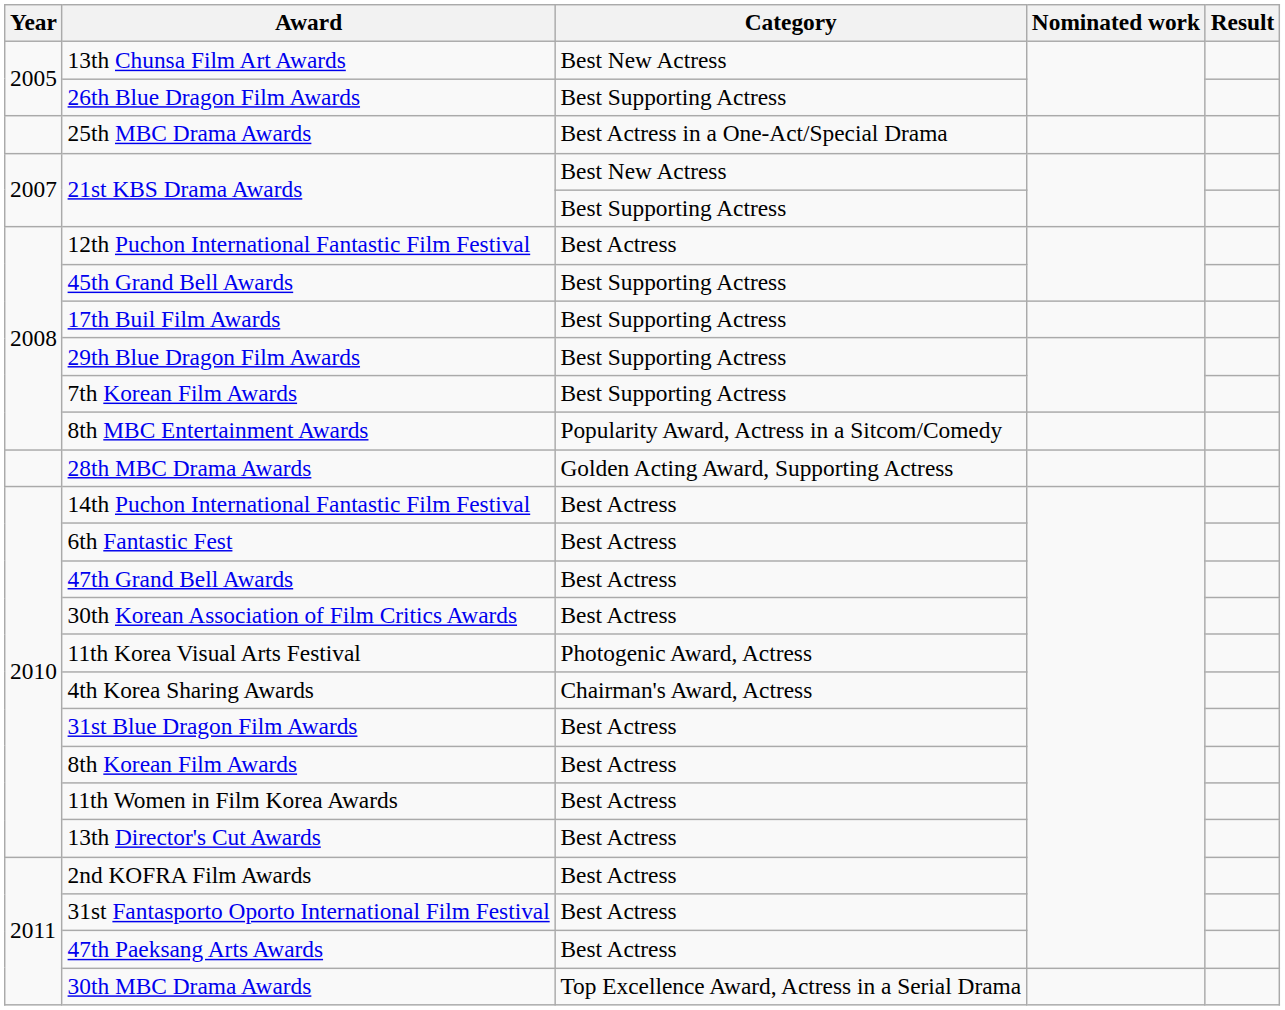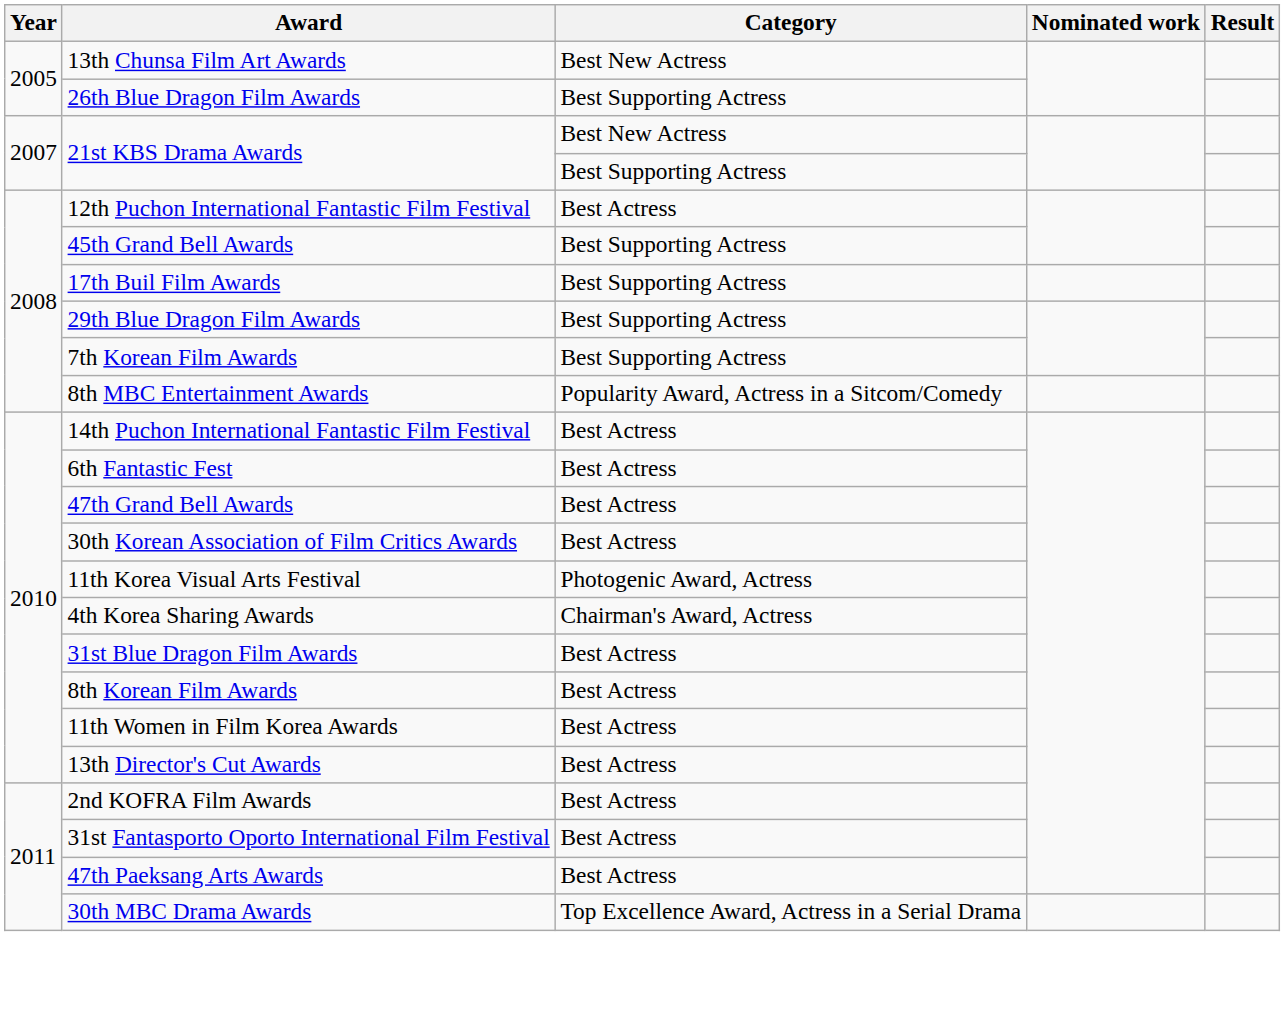- row: 25th MBC Drama Awards | Best Actress in a One-Act/Special Drama
- row: 28th MBC Drama Awards | Golden Acting Award, Supporting Actress
